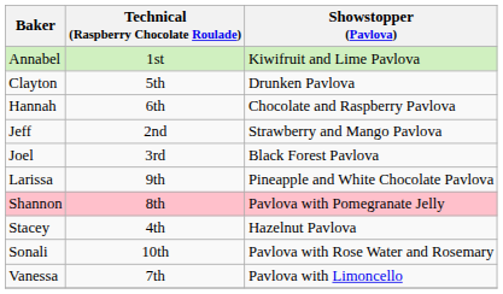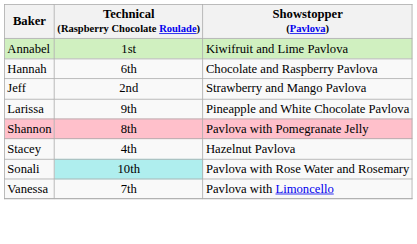- row: Clayton | 5th | Drunken Pavlova
- row: Joel | 3rd | Black Forest Pavlova
Sonali | Technical (Raspberry Chocolate Roulade): no background -> paleturquoise background
